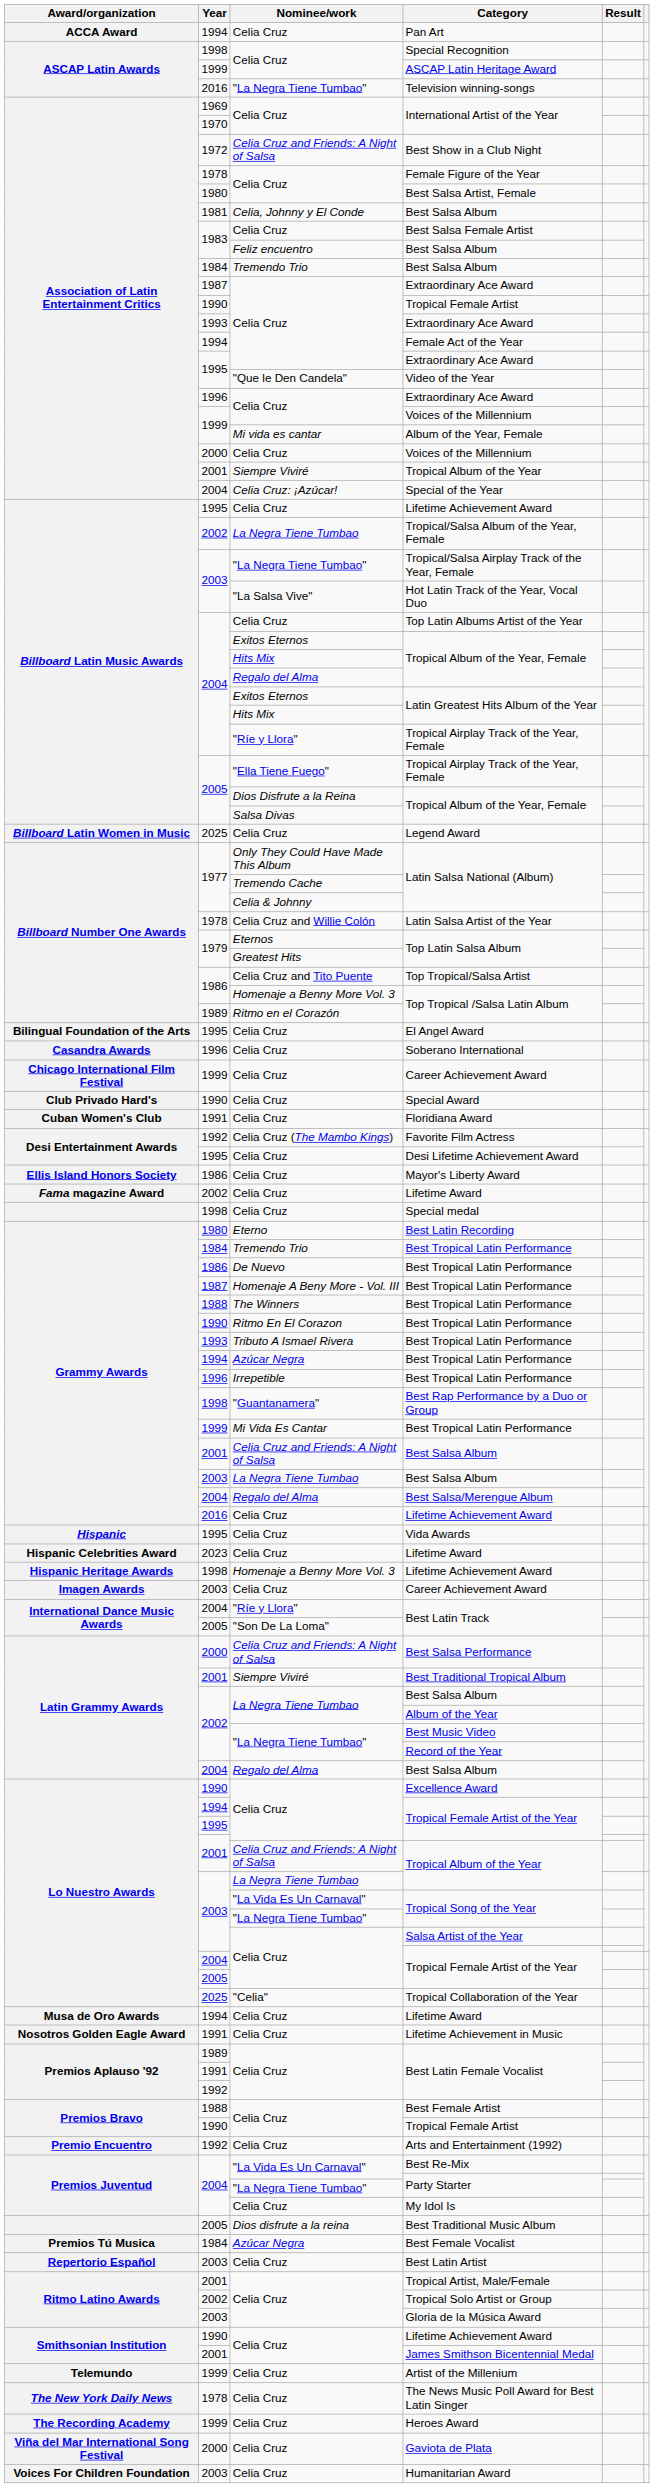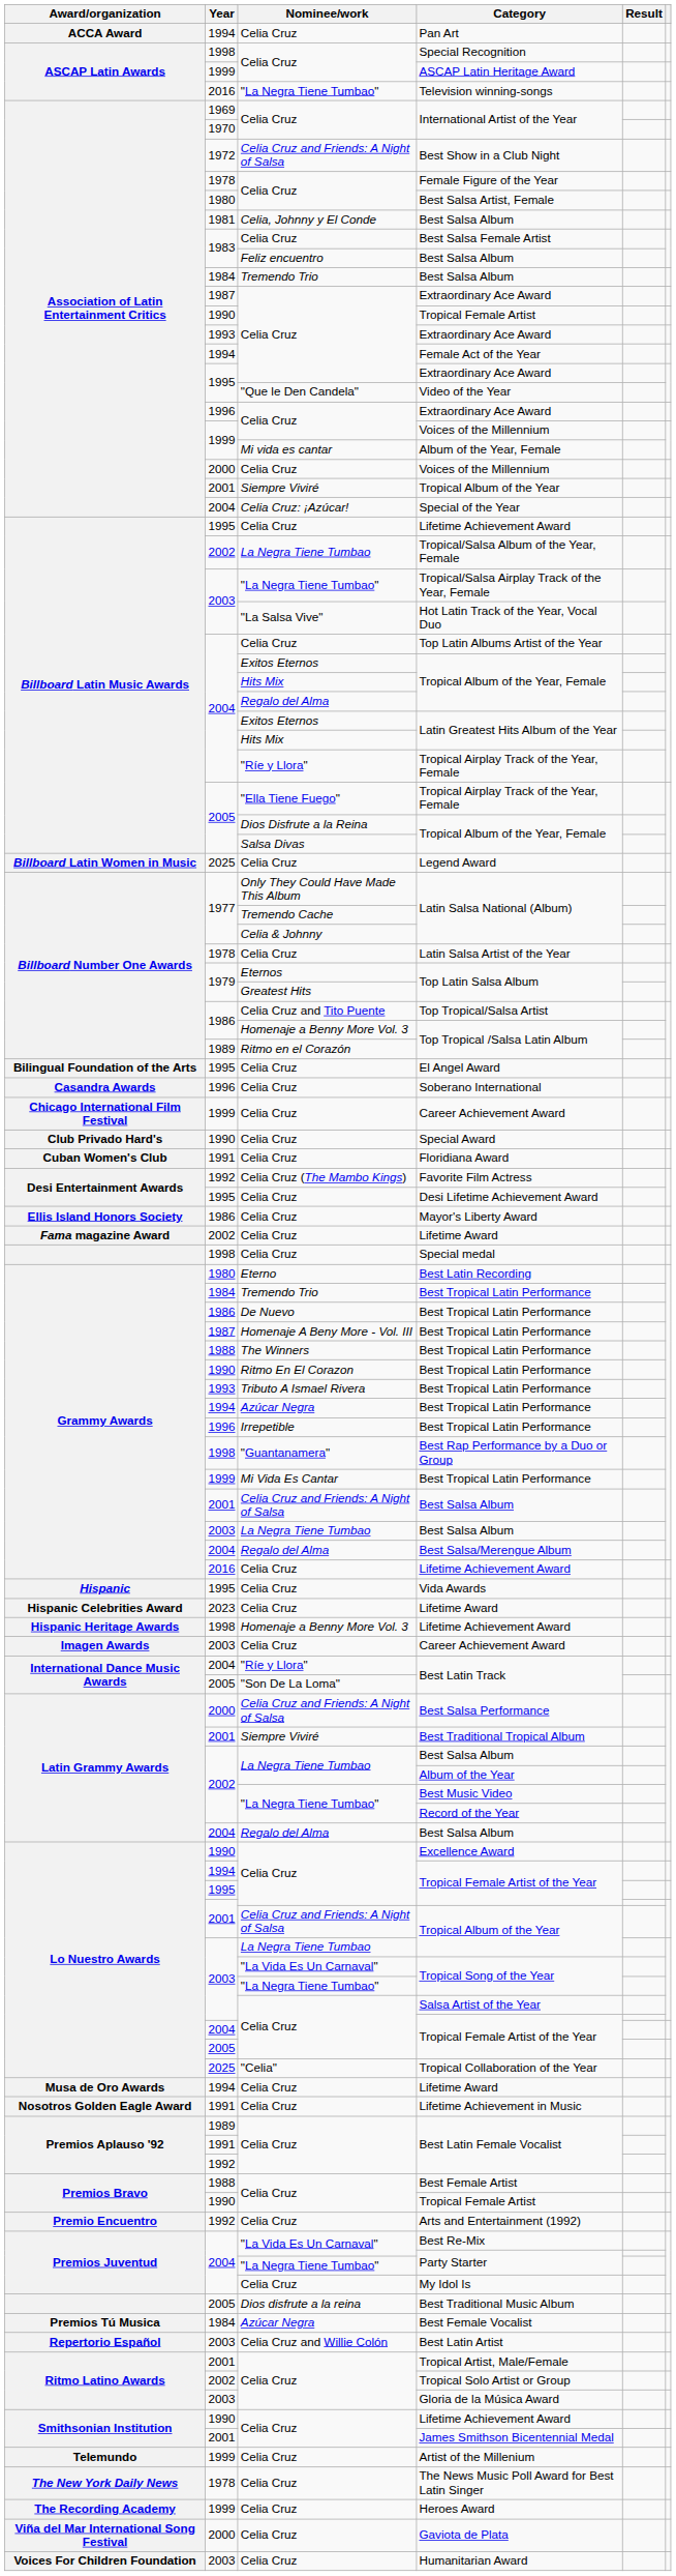Latin Salsa Artist of the Year | Nominee/work: Celia Cruz and Willie Colón -> Celia Cruz
Best Latin Artist | Nominee/work: Celia Cruz -> Celia Cruz and Willie Colón
